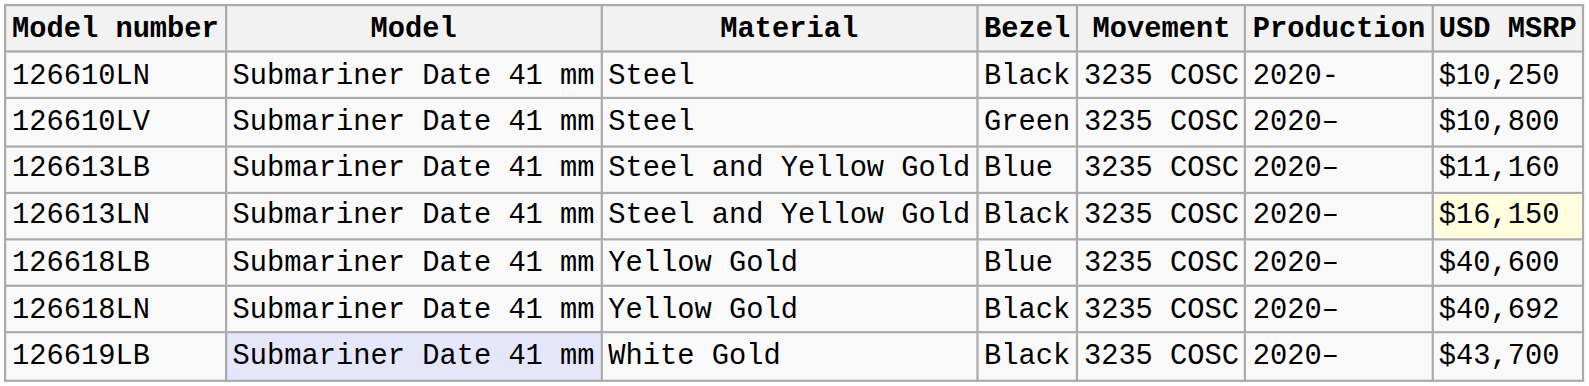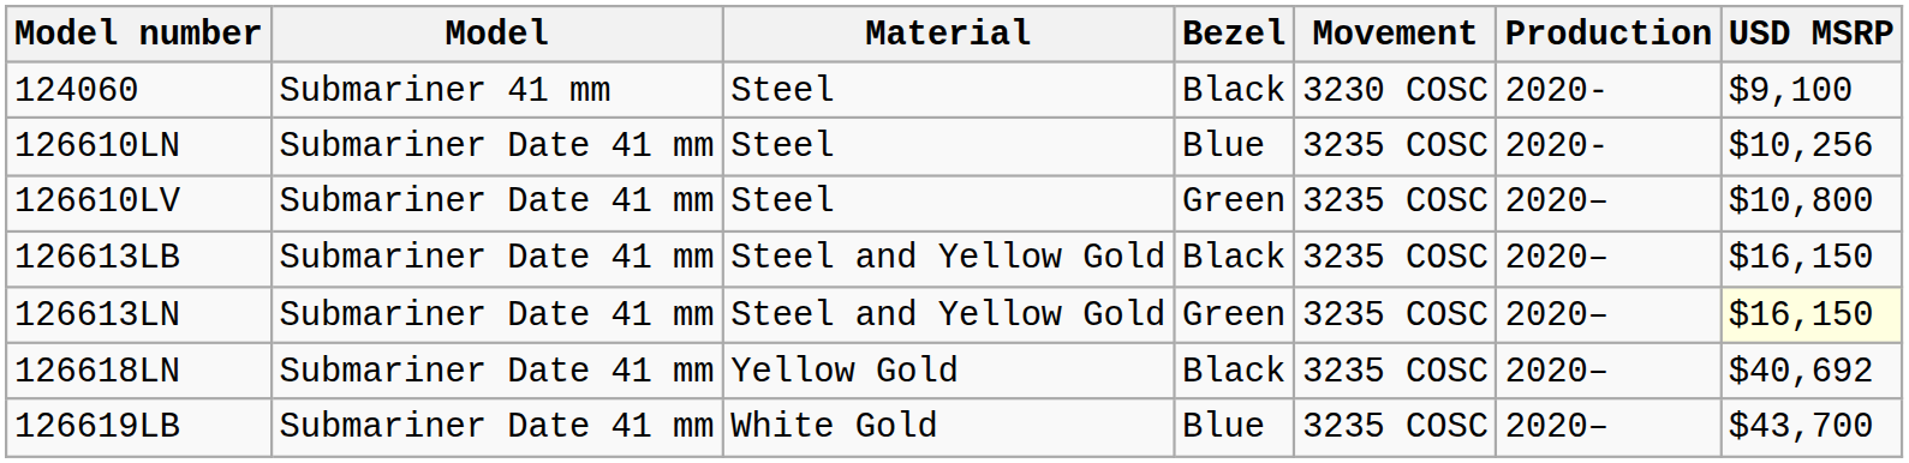+ row: 124060 | Submariner 41 mm | Steel | Black | 3230 COSC | 2020- | $9,100
126610LN | Bezel: Black -> Blue
126610LN | USD MSRP: $10,250 -> $10,256
126613LB | Bezel: Blue -> Black
126613LB | USD MSRP: $11,160 -> $16,150
126613LN | Bezel: Black -> Green
- row: 126618LB | Submariner Date 41 mm | Yellow Gold | Blue | 3235 COSC | 2020– | $40,600
126619LB | Model: lavender background -> no background
126619LB | Bezel: Black -> Blue
